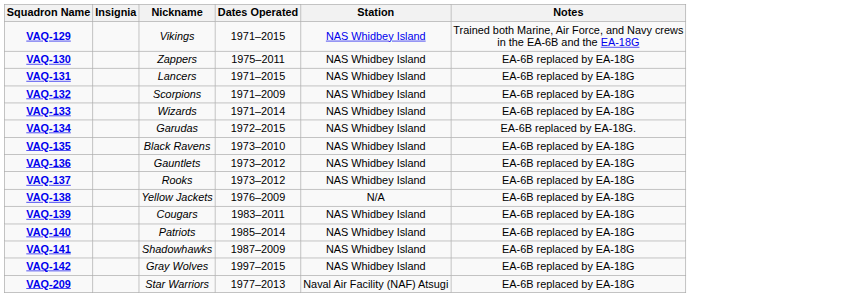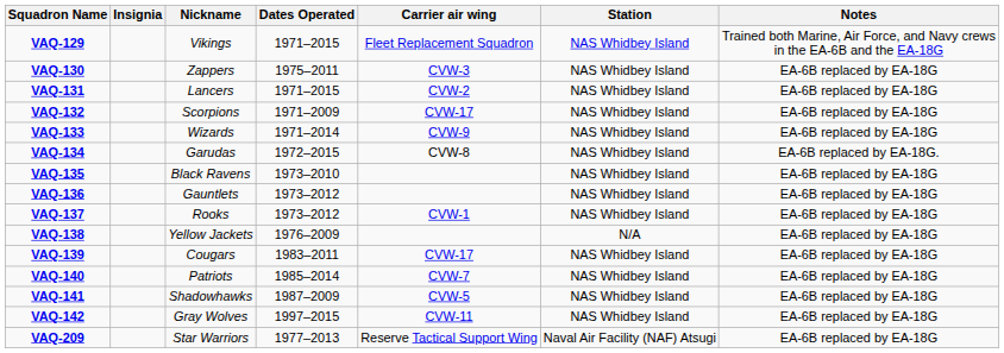+ column: Carrier air wing | Fleet Replacement Squadron | CVW-3 | CVW-2 | CVW-17 | CVW-9 | CVW-8 | CVW-1 | CVW-17 | CVW-7 | CVW-5 | CVW-11 | Reserve Tactical Support Wing
